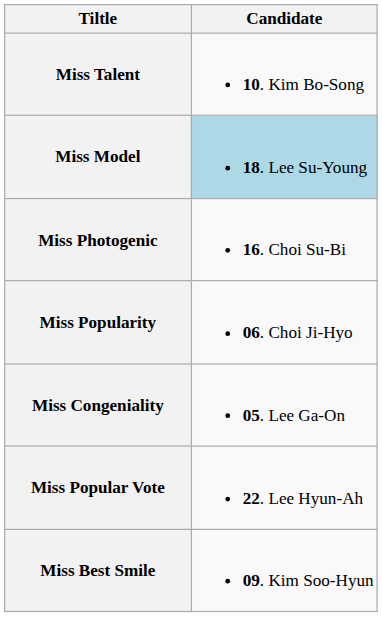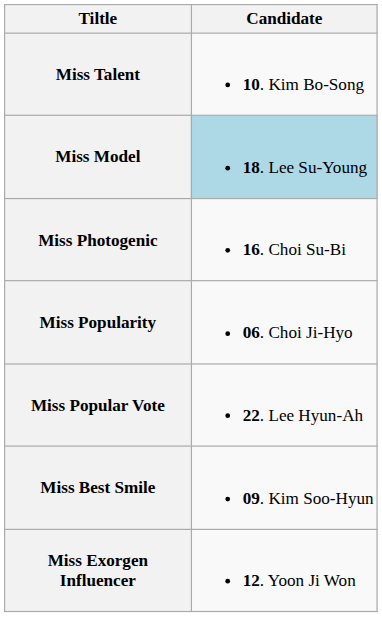- row: Miss Congeniality | 05. Lee Ga-On
+ row: Miss Exorgen Influencer | 12. Yoon Ji Won
